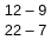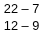rows swapped: 12 – 9 <-> 22 – 7
